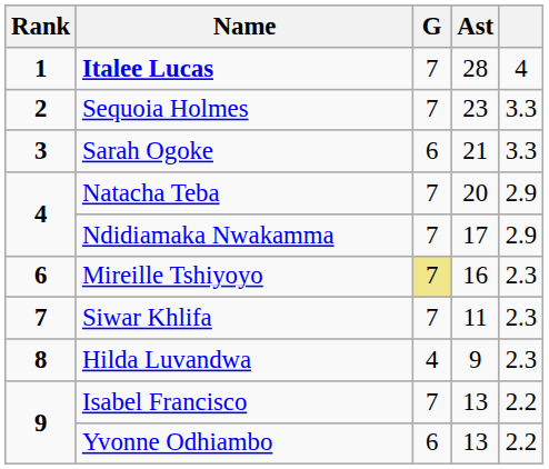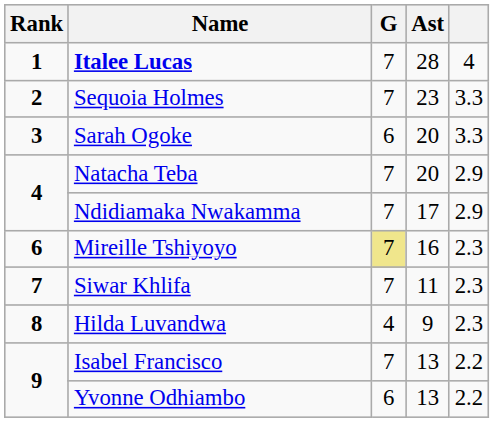Sarah Ogoke | Ast: 21 -> 20
